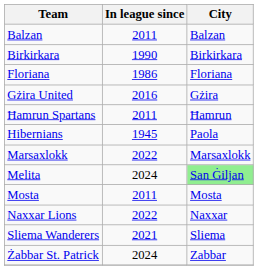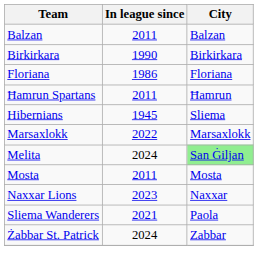- row: Gżira United | 2016 | Gżira
Hibernians | City: Paola -> Sliema
Naxxar Lions | In league since: 2022 -> 2023
Sliema Wanderers | City: Sliema -> Paola
